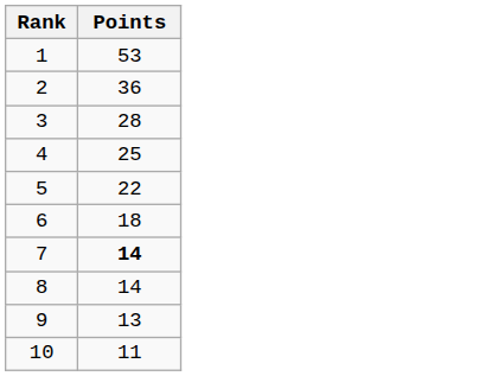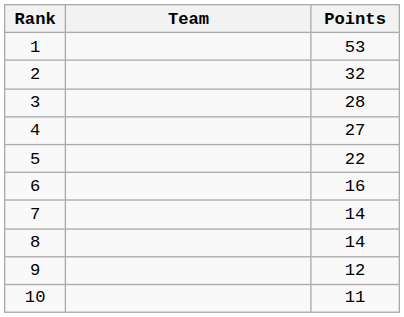+ column: Team
2 | Points: 36 -> 32
4 | Points: 25 -> 27
6 | Points: 18 -> 16
7 | Points: bold -> normal
9 | Points: 13 -> 12
